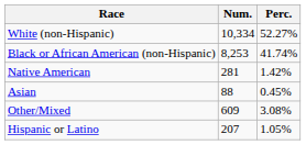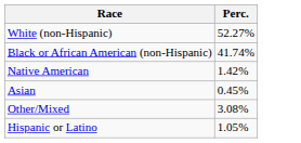- column: Num. | 10,334 | 8,253 | 281 | 88 | 609 | 207
